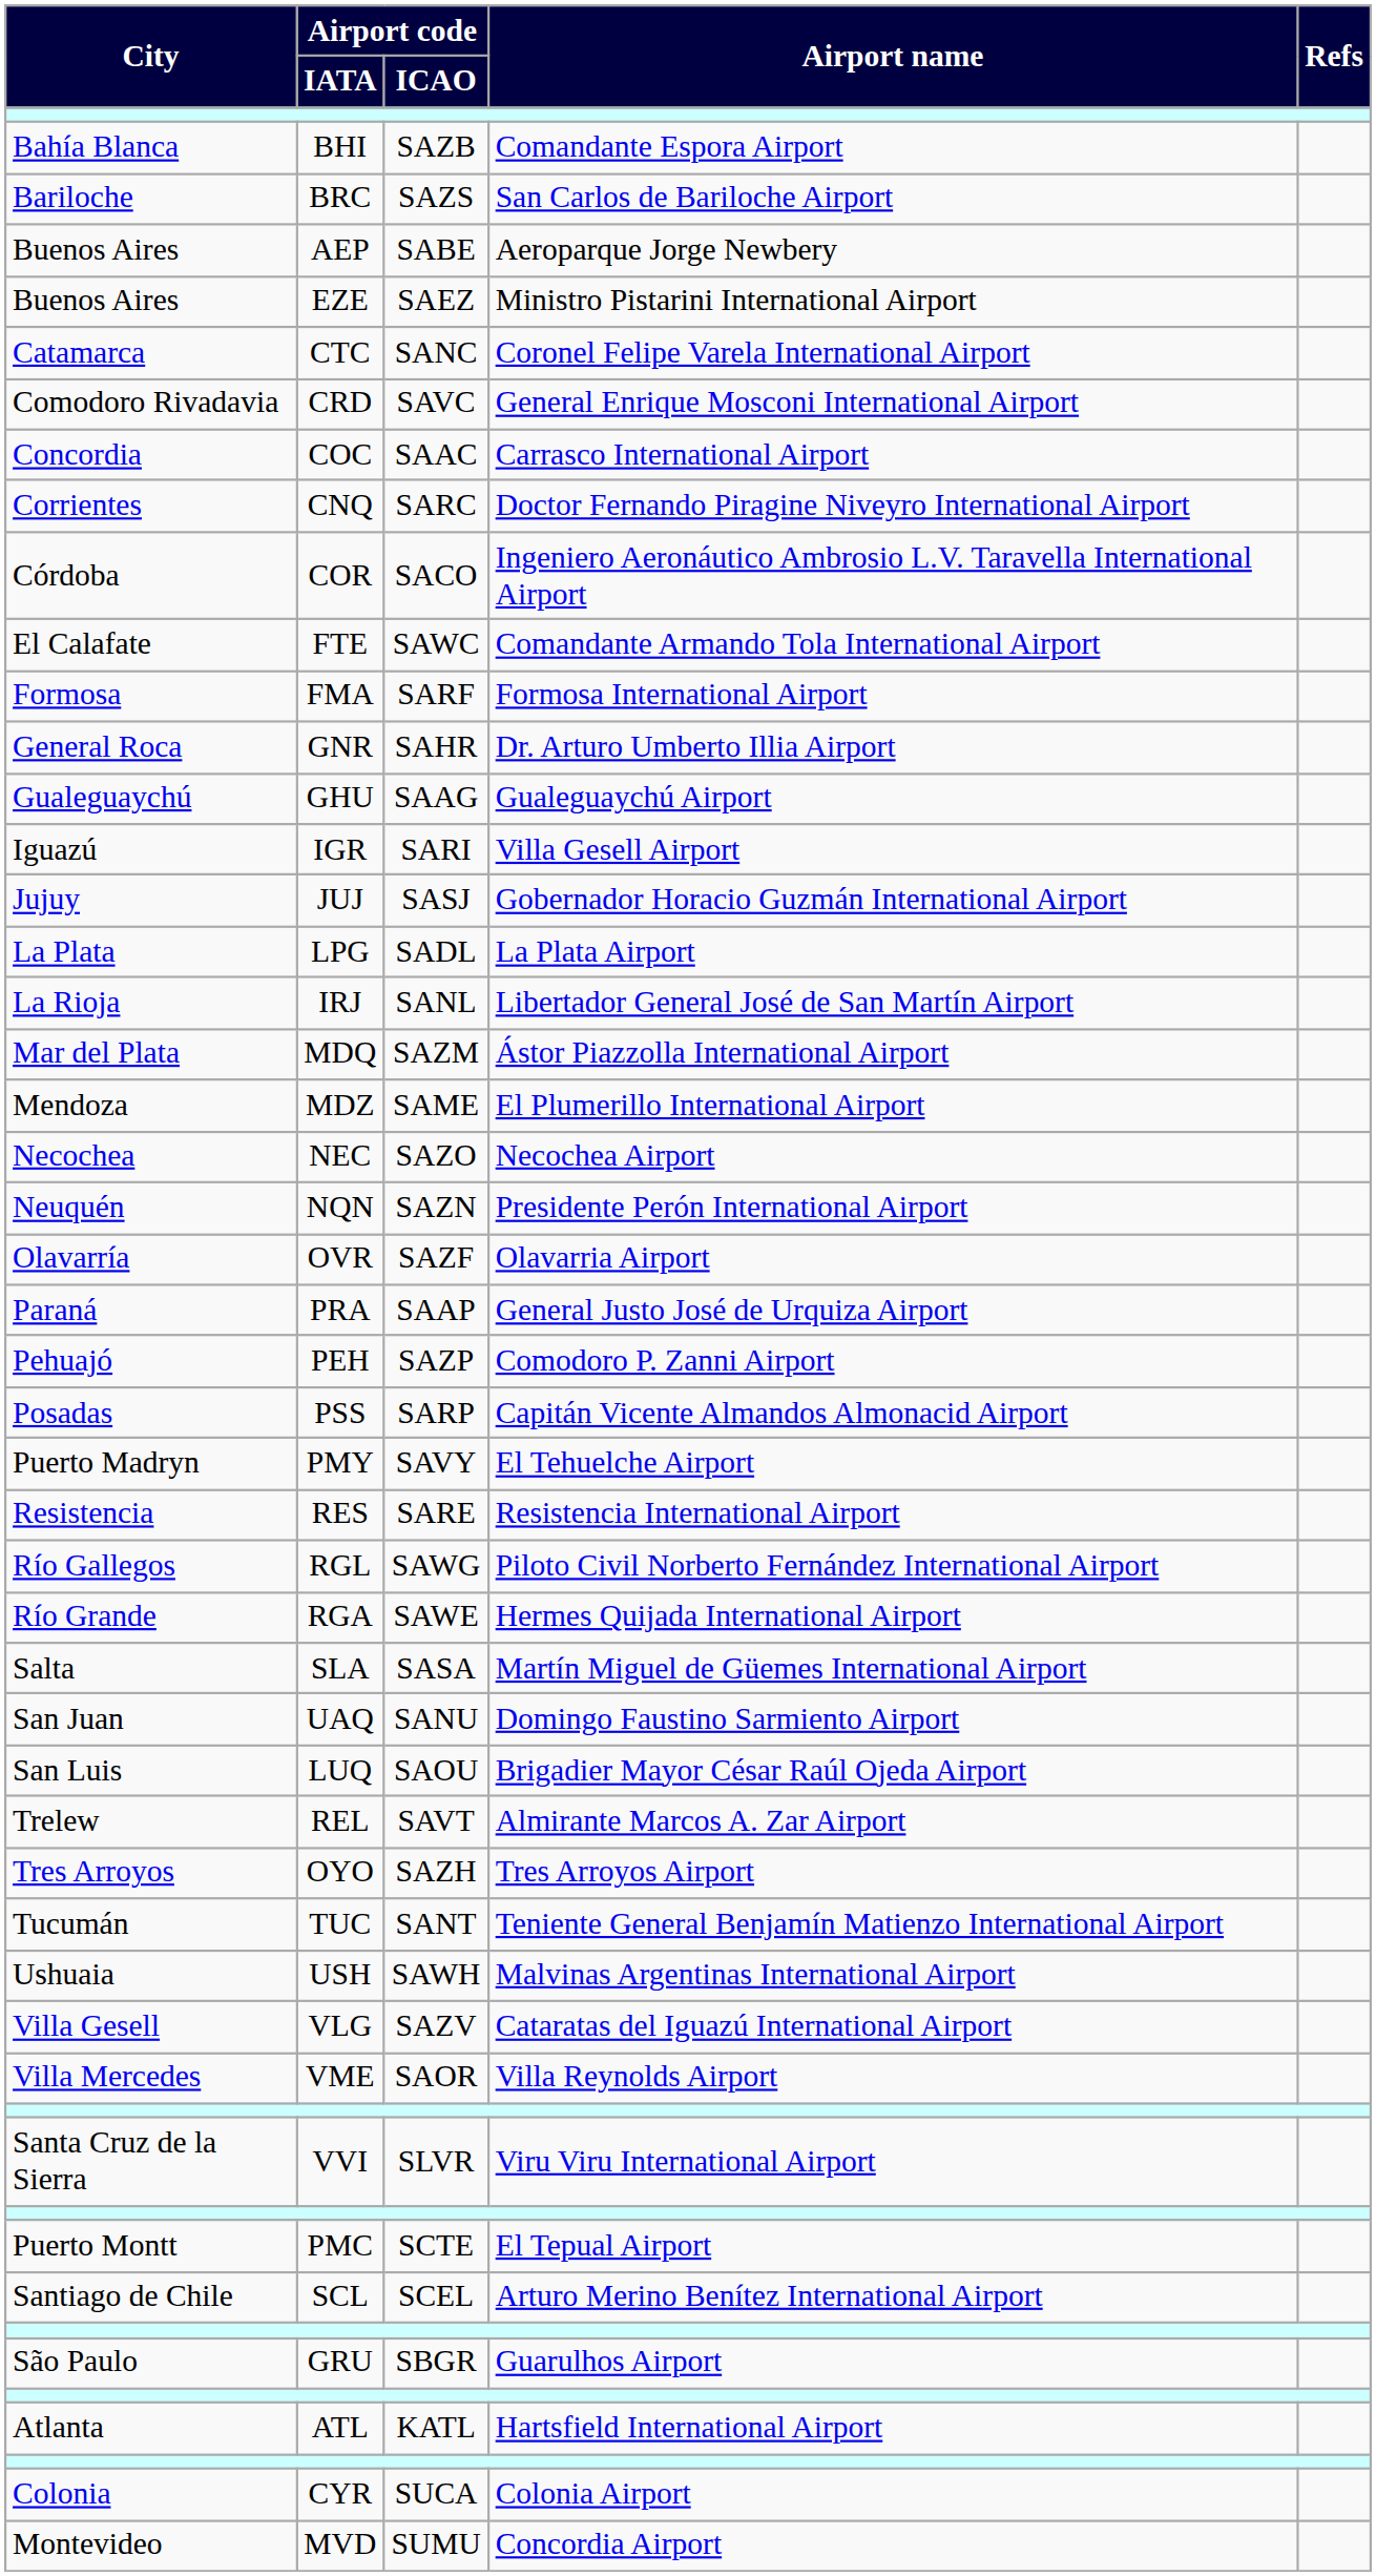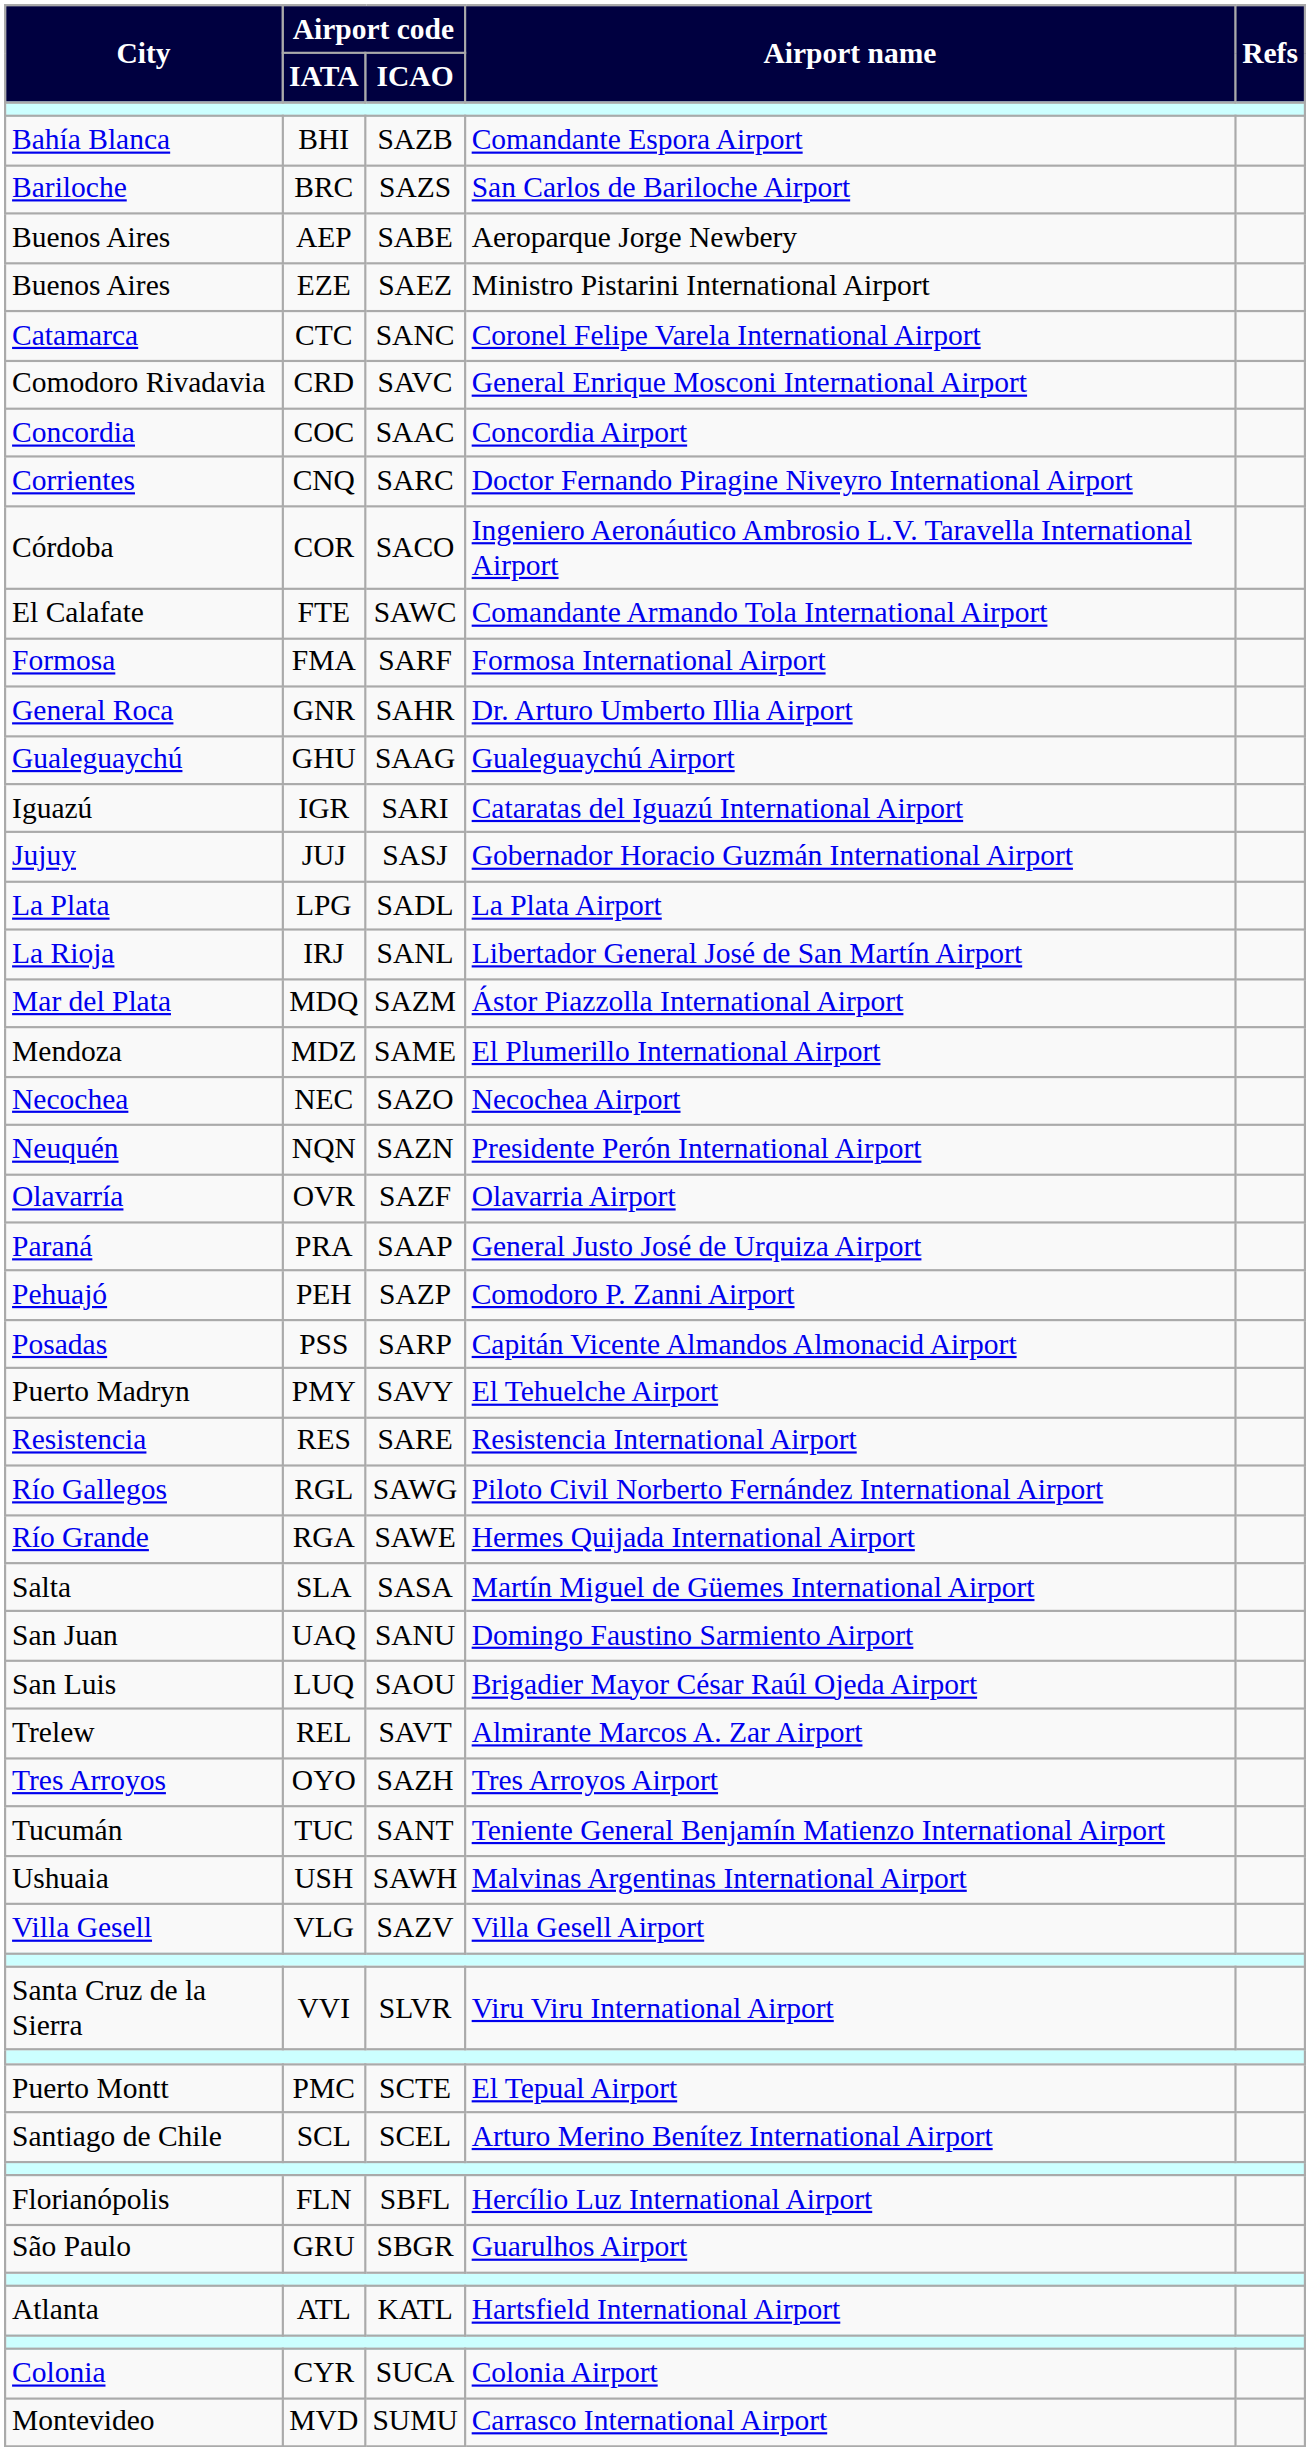COC | Airport name: Carrasco International Airport -> Concordia Airport
IGR | Airport name: Villa Gesell Airport -> Cataratas del Iguazú International Airport
VLG | Airport name: Cataratas del Iguazú International Airport -> Villa Gesell Airport
- row: Villa Mercedes | VME | SAOR | Villa Reynolds Airport
+ row: Florianópolis | FLN | SBFL | Hercílio Luz International Airport
MVD | Airport name: Concordia Airport -> Carrasco International Airport
